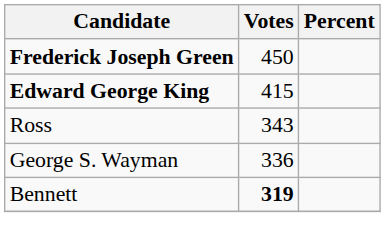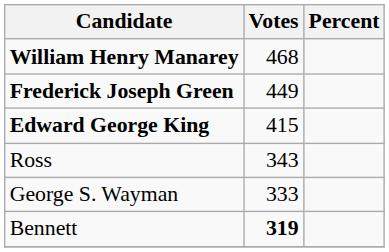+ row: William Henry Manarey | 468
Frederick Joseph Green | Votes: 450 -> 449
George S. Wayman | Votes: 336 -> 333
